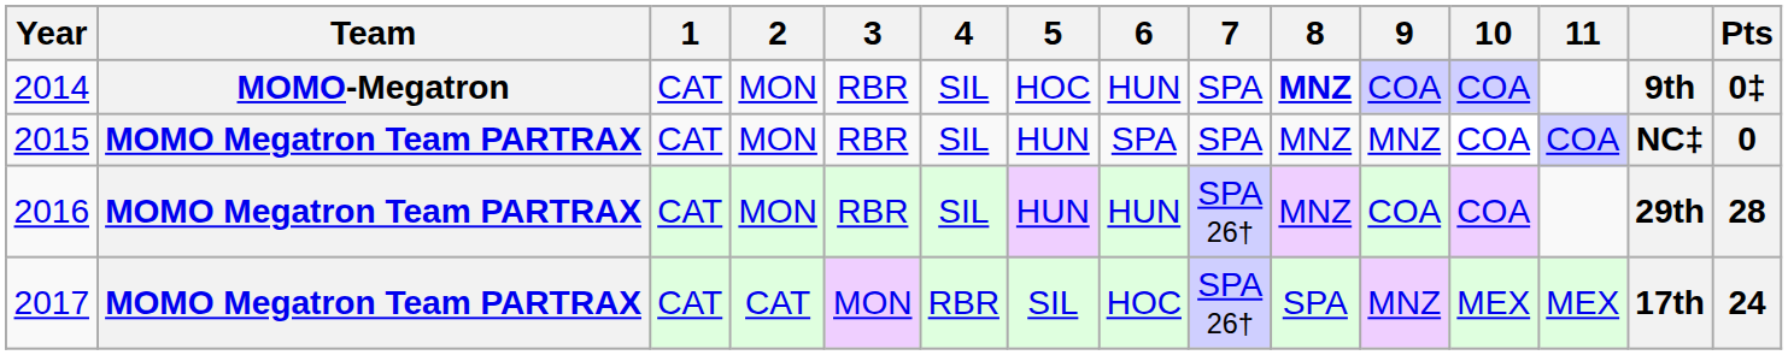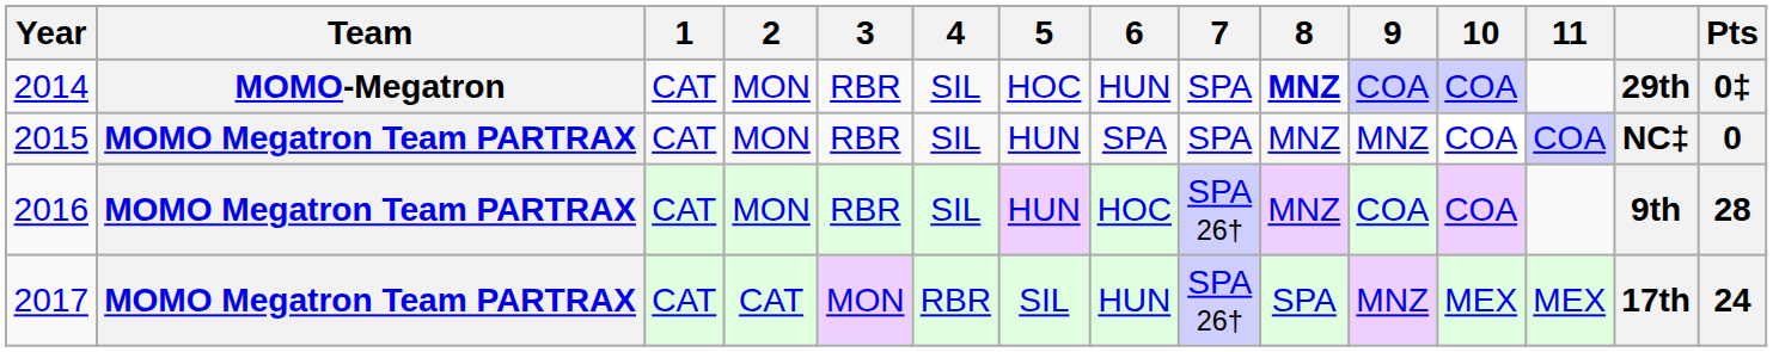2014 | column 14: 9th -> 29th
2016 | 6: HUN -> HOC
2016 | column 14: 29th -> 9th
2017 | 6: HOC -> HUN
